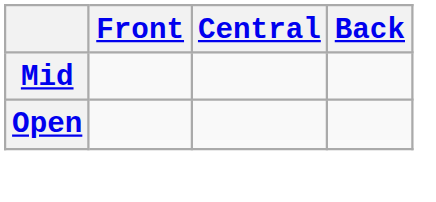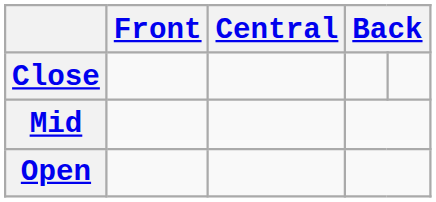+ row: Close
